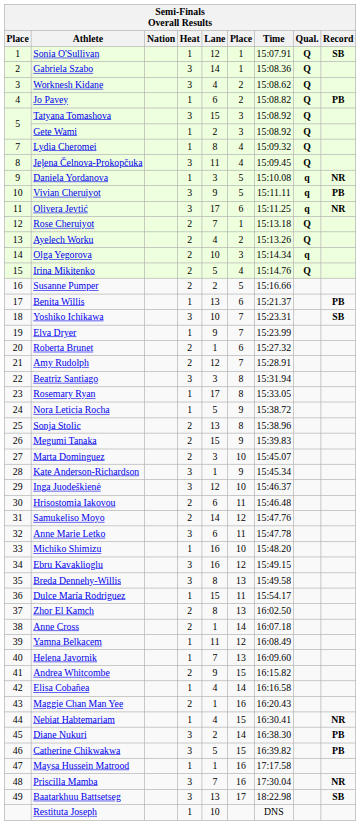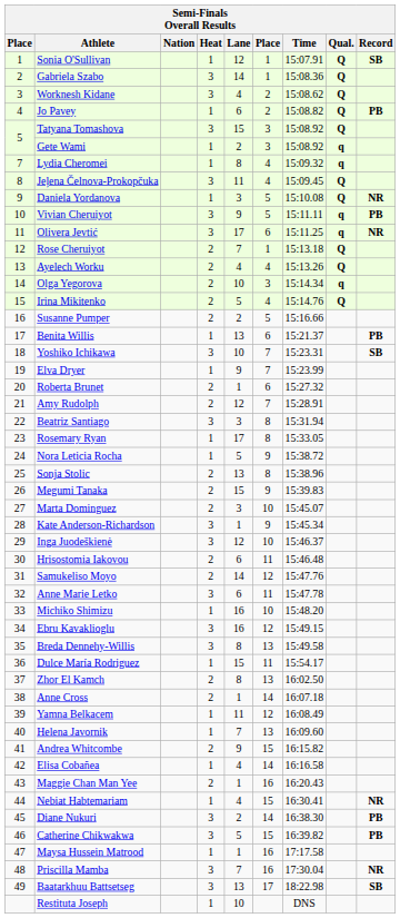Gete Wami | Qual.: Q -> q
Lydia Cheromei | Qual.: Q -> q
Daniela Yordanova | Qual.: q -> Q
Ayelech Worku | column 6: 2 -> 4
